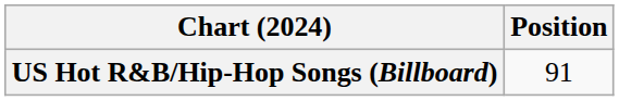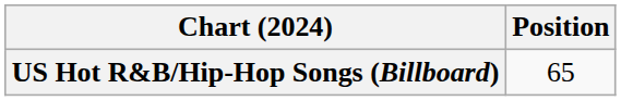US Hot R&B/Hip-Hop Songs (Billboard) | Position: 91 -> 65
